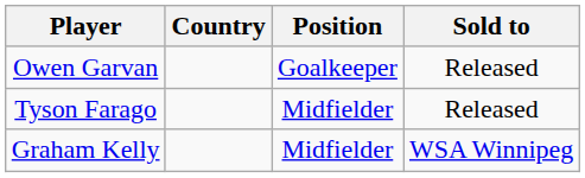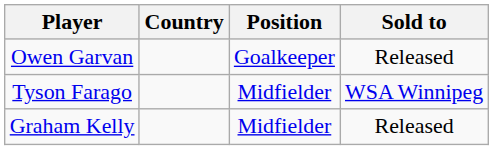Tyson Farago | Sold to: Released -> WSA Winnipeg
Graham Kelly | Sold to: WSA Winnipeg -> Released
